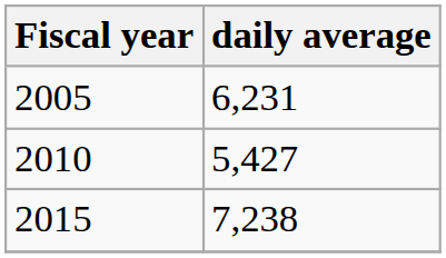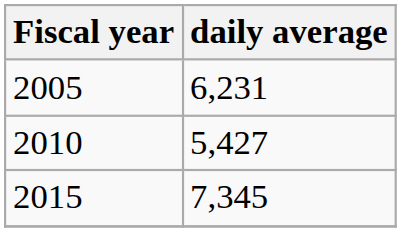2015 | daily average: 7,238 -> 7,345
